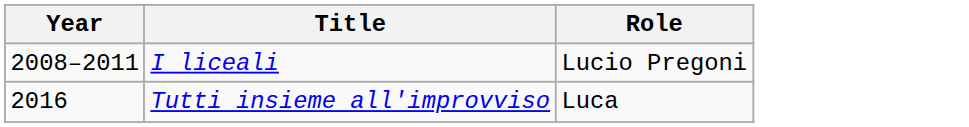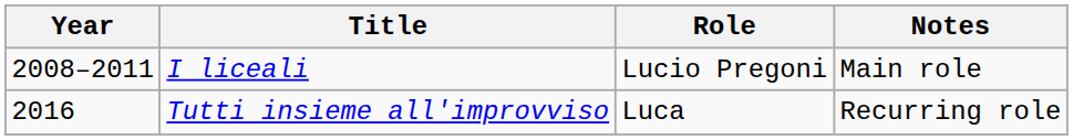+ column: Notes | Main role | Recurring role
